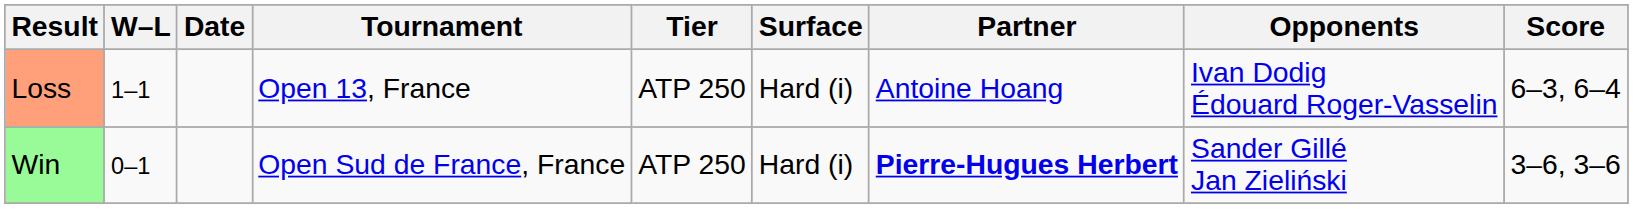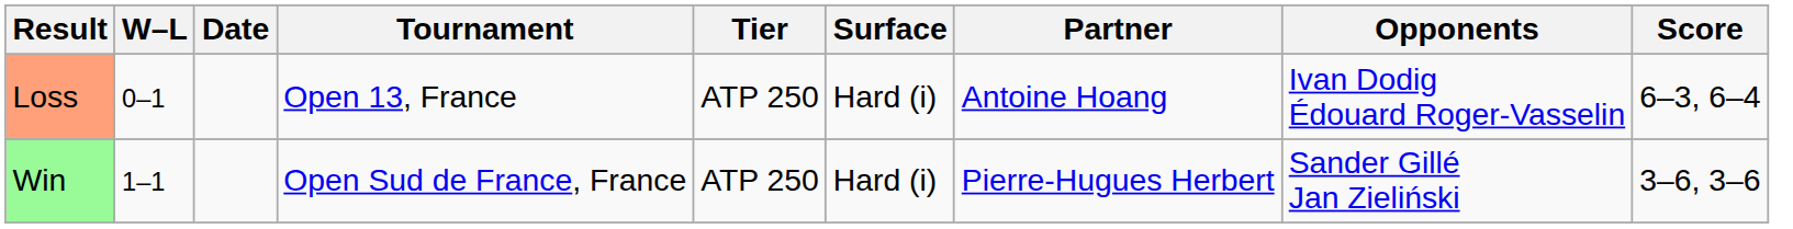Loss | W–L: 1–1 -> 0–1
Win | W–L: 0–1 -> 1–1
Win | Partner: bold -> normal
